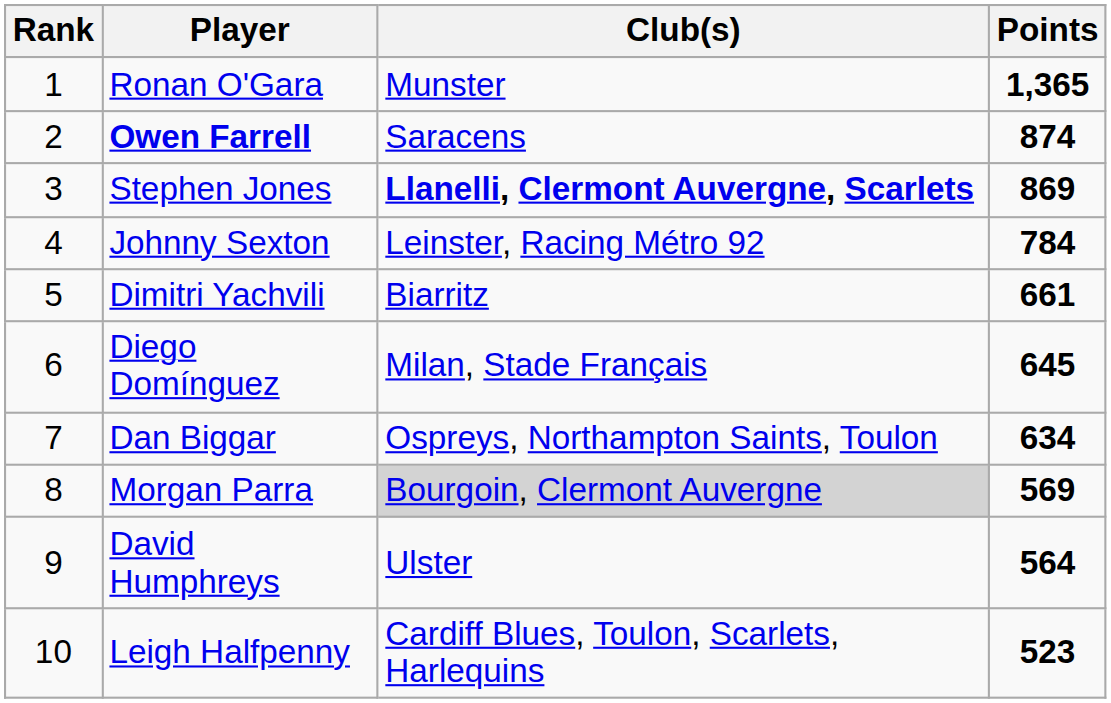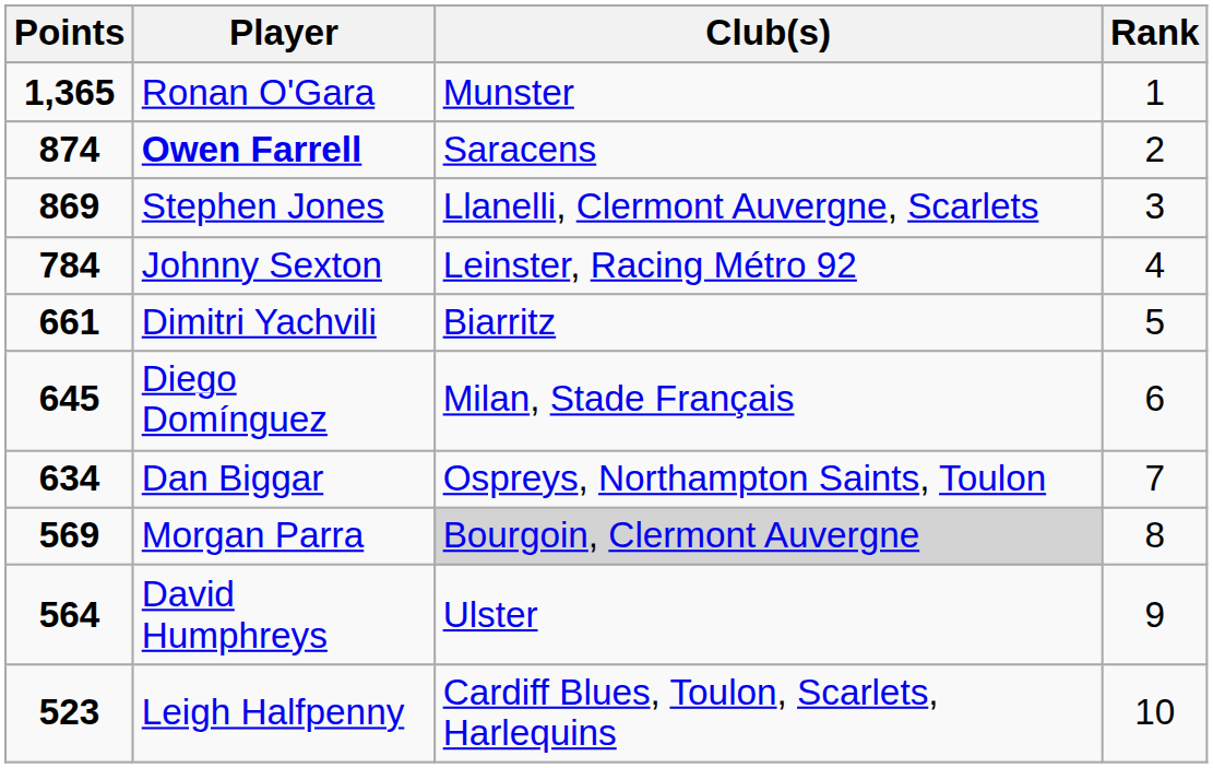columns swapped: Rank <-> Points
Stephen Jones | Club(s): bold -> normal
